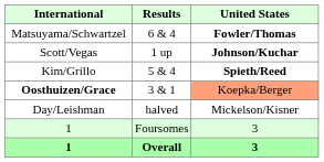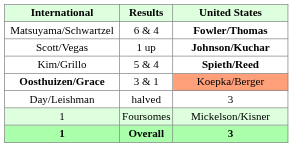Day/Leishman | United States: Mickelson/Kisner -> 3
1 / Foursomes | United States: 3 -> Mickelson/Kisner
